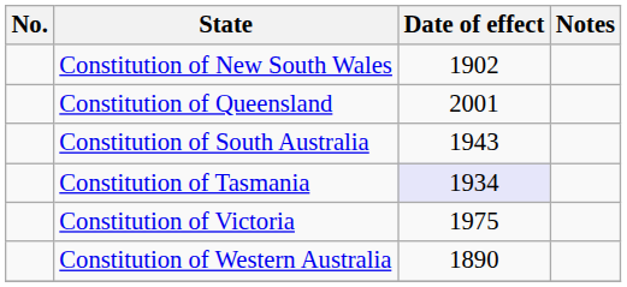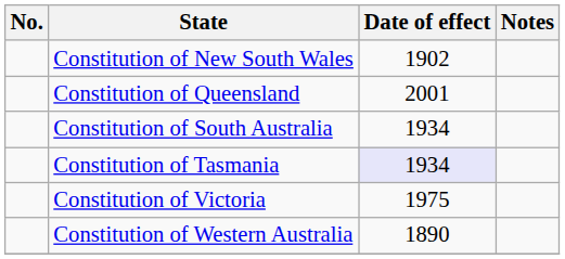Constitution of South Australia | Date of effect: 1943 -> 1934
